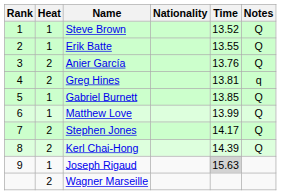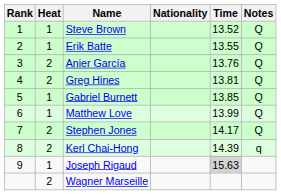Greg Hines | Notes: q -> Q
Kerl Chai-Hong | Notes: Q -> q
